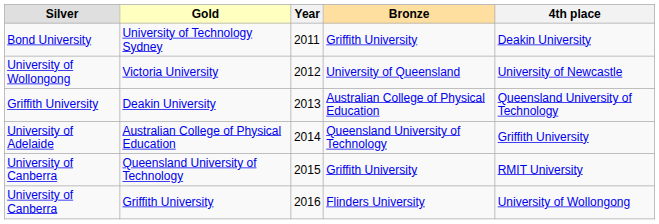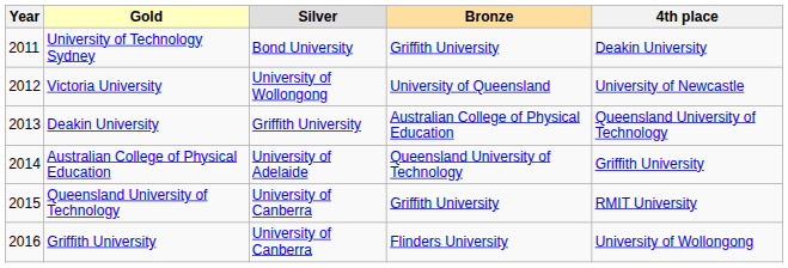columns swapped: Year <-> Silver
